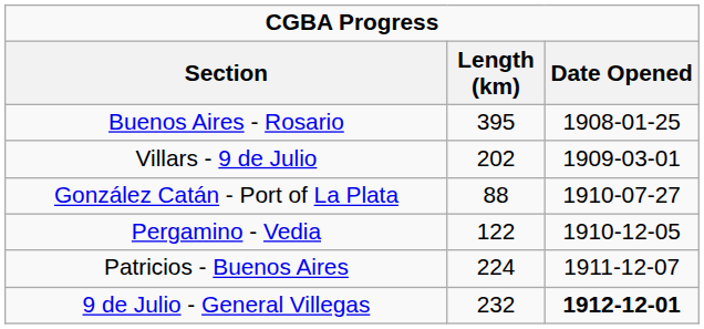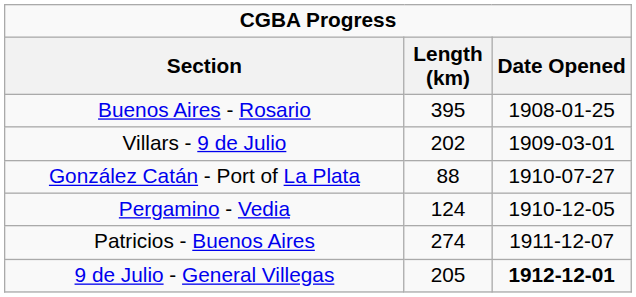Pergamino - Vedia | Length (km): 122 -> 124
Patricios - Buenos Aires | Length (km): 224 -> 274
9 de Julio - General Villegas | Length (km): 232 -> 205
